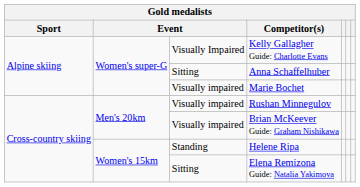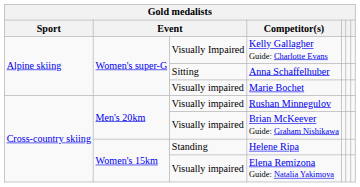Elena Remizona Guide: Natalia Yakimova | column 3: Sitting -> Visually impaired
